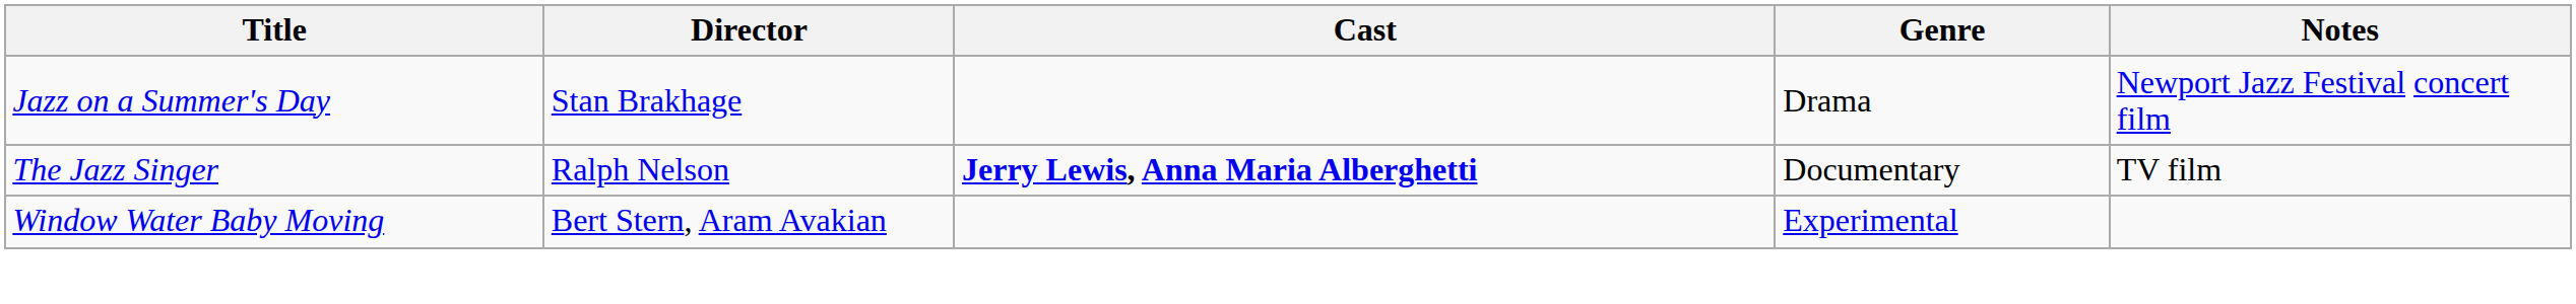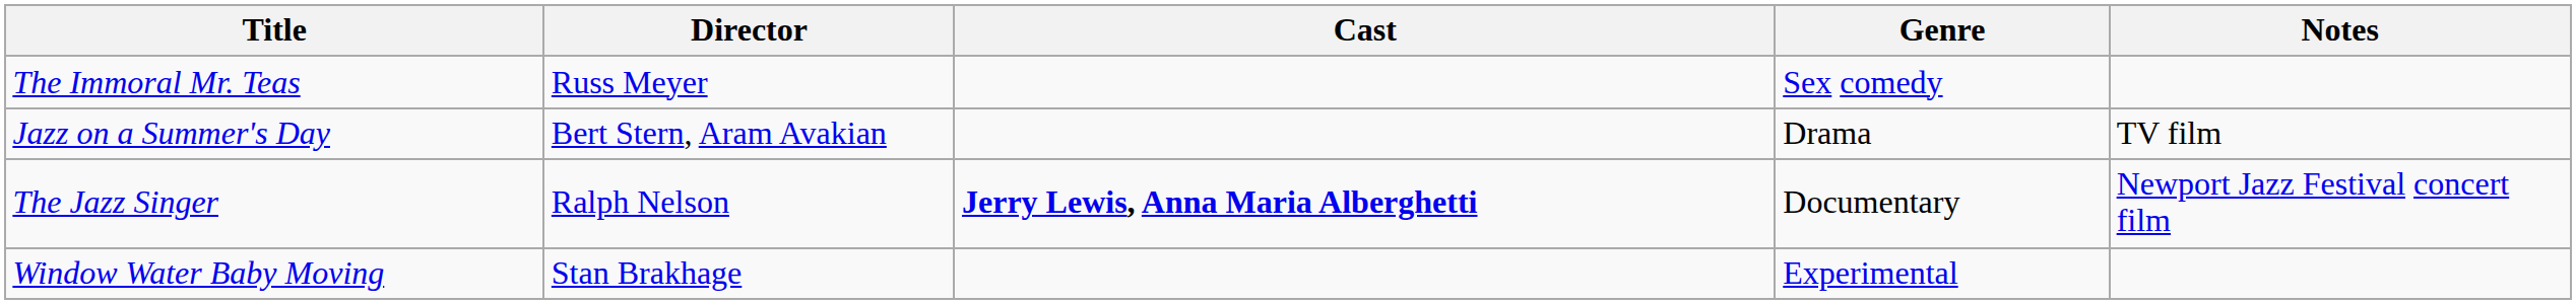+ row: The Immoral Mr. Teas | Russ Meyer | Sex comedy
Jazz on a Summer's Day | Director: Stan Brakhage -> Bert Stern, Aram Avakian
Jazz on a Summer's Day | Notes: Newport Jazz Festival concert film -> TV film
The Jazz Singer | Notes: TV film -> Newport Jazz Festival concert film
Window Water Baby Moving | Director: Bert Stern, Aram Avakian -> Stan Brakhage
